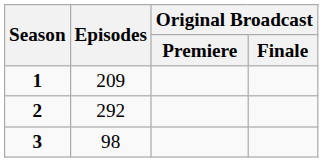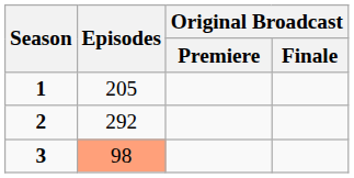1 | Episodes: 209 -> 205
3 | Episodes: no background -> lightsalmon background
